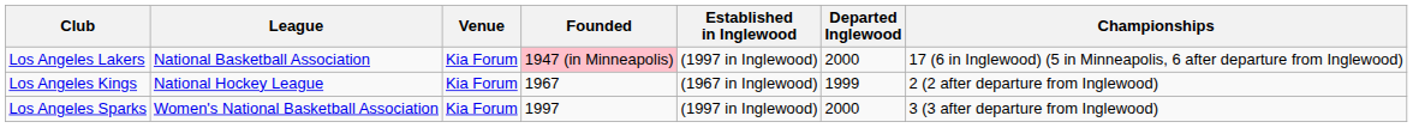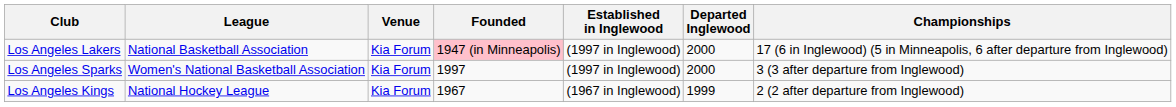rows swapped: Los Angeles Kings <-> Los Angeles Sparks
